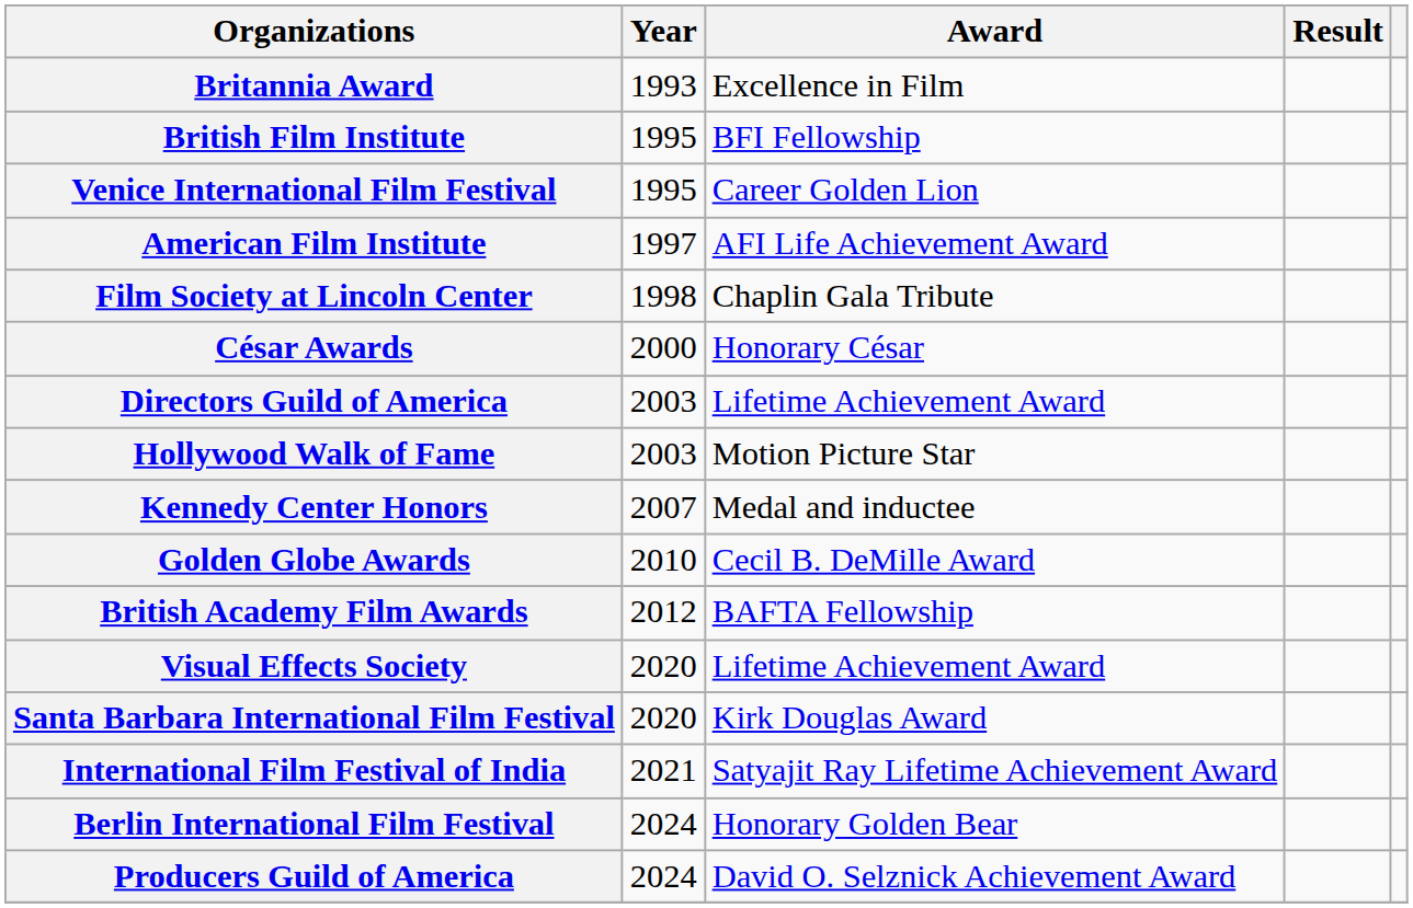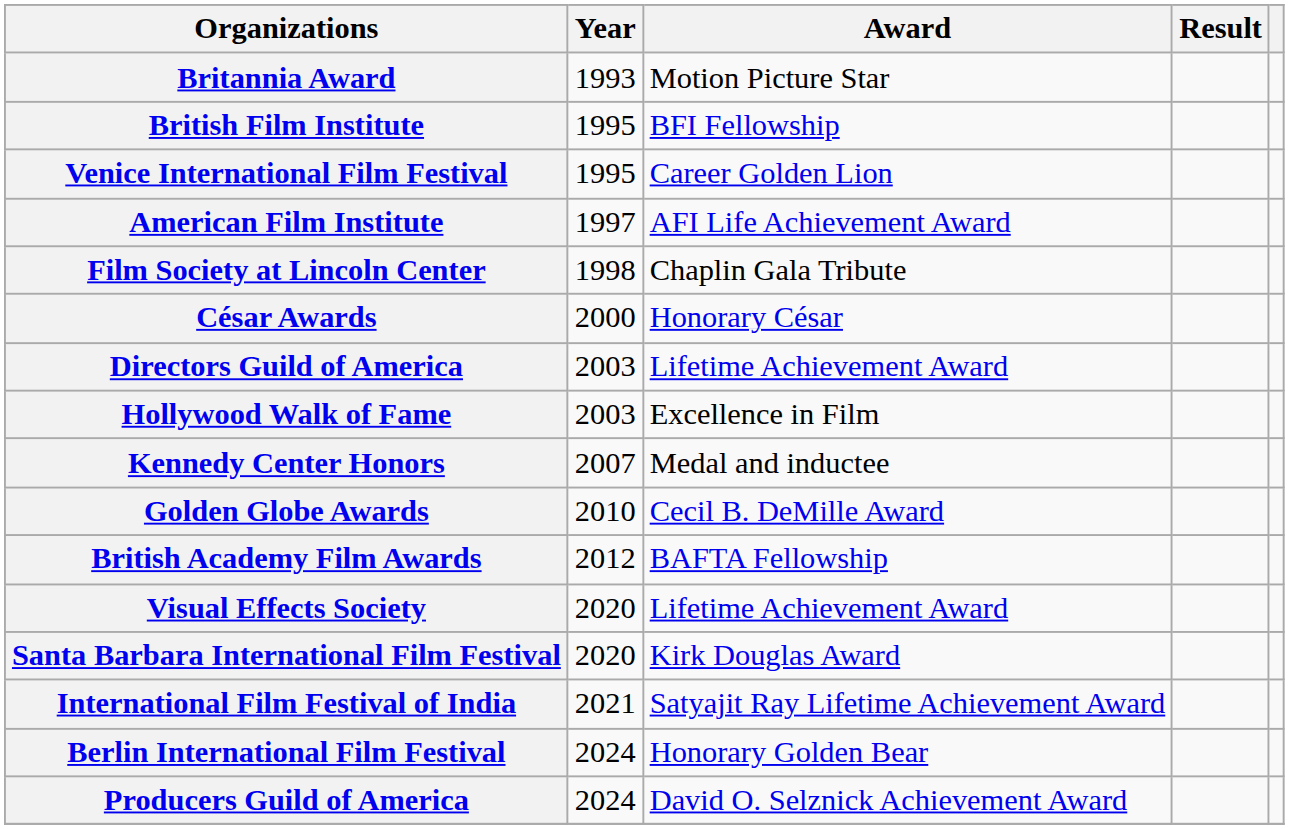Britannia Award | Award: Excellence in Film -> Motion Picture Star
Hollywood Walk of Fame | Award: Motion Picture Star -> Excellence in Film
